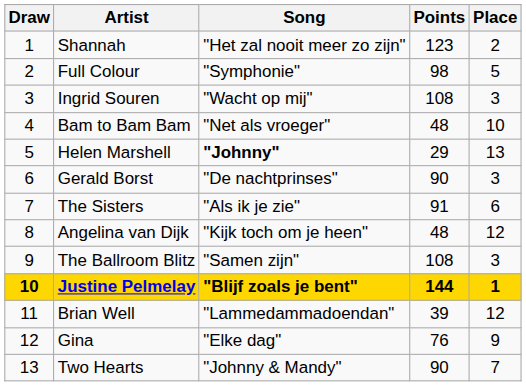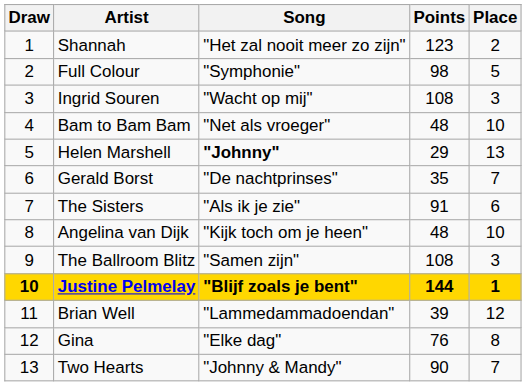Gerald Borst | Points: 90 -> 35
Gerald Borst | Place: 3 -> 7
Angelina van Dijk | Place: 12 -> 10
Gina | Place: 9 -> 8
